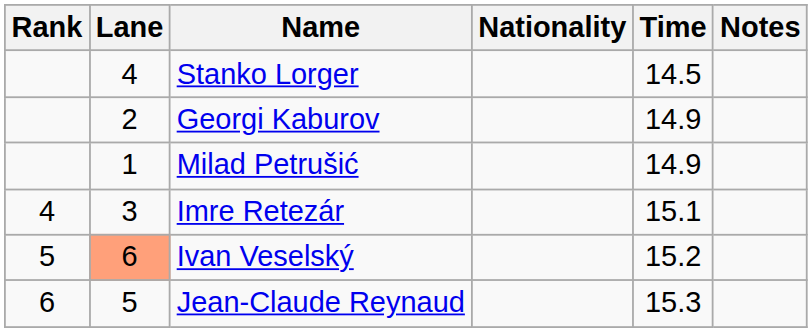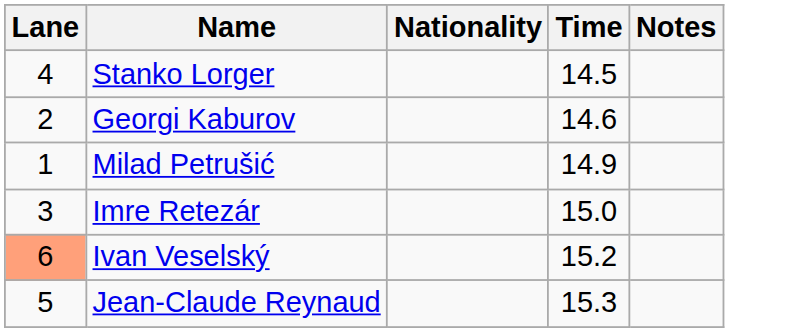- column: Rank | 4 | 5 | 6
Georgi Kaburov | Time: 14.9 -> 14.6
Imre Retezár | Time: 15.1 -> 15.0
